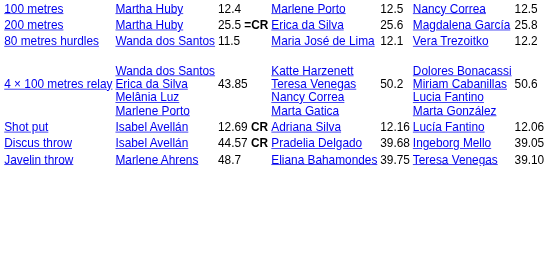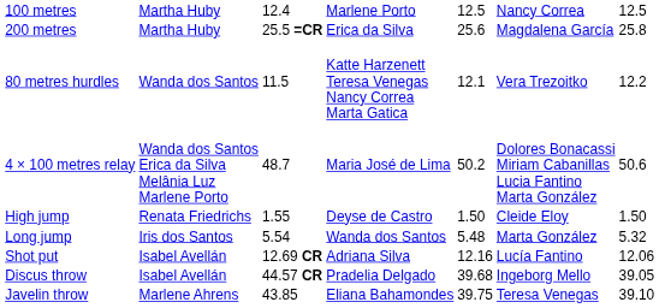80 metres hurdles | column 4: Maria José de Lima -> Katte Harzenett Teresa Venegas Nancy Correa Marta Gatica
4 × 100 metres relay | column 3: 43.85 -> 48.7
4 × 100 metres relay | column 4: Katte Harzenett Teresa Venegas Nancy Correa Marta Gatica -> Maria José de Lima
+ row: High jump | Renata Friedrichs | 1.55 | Deyse de Castro | 1.50 | Cleide Eloy | 1.50
+ row: Long jump | Iris dos Santos | 5.54 | Wanda dos Santos | 5.48 | Marta González | 5.32
Javelin throw | column 3: 48.7 -> 43.85
